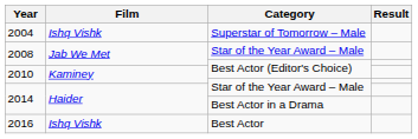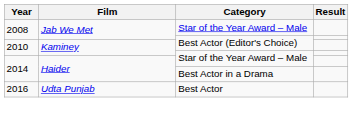- row: 2004 | Ishq Vishk | Superstar of Tomorrow – Male
2016 | Film: Ishq Vishk -> Udta Punjab
